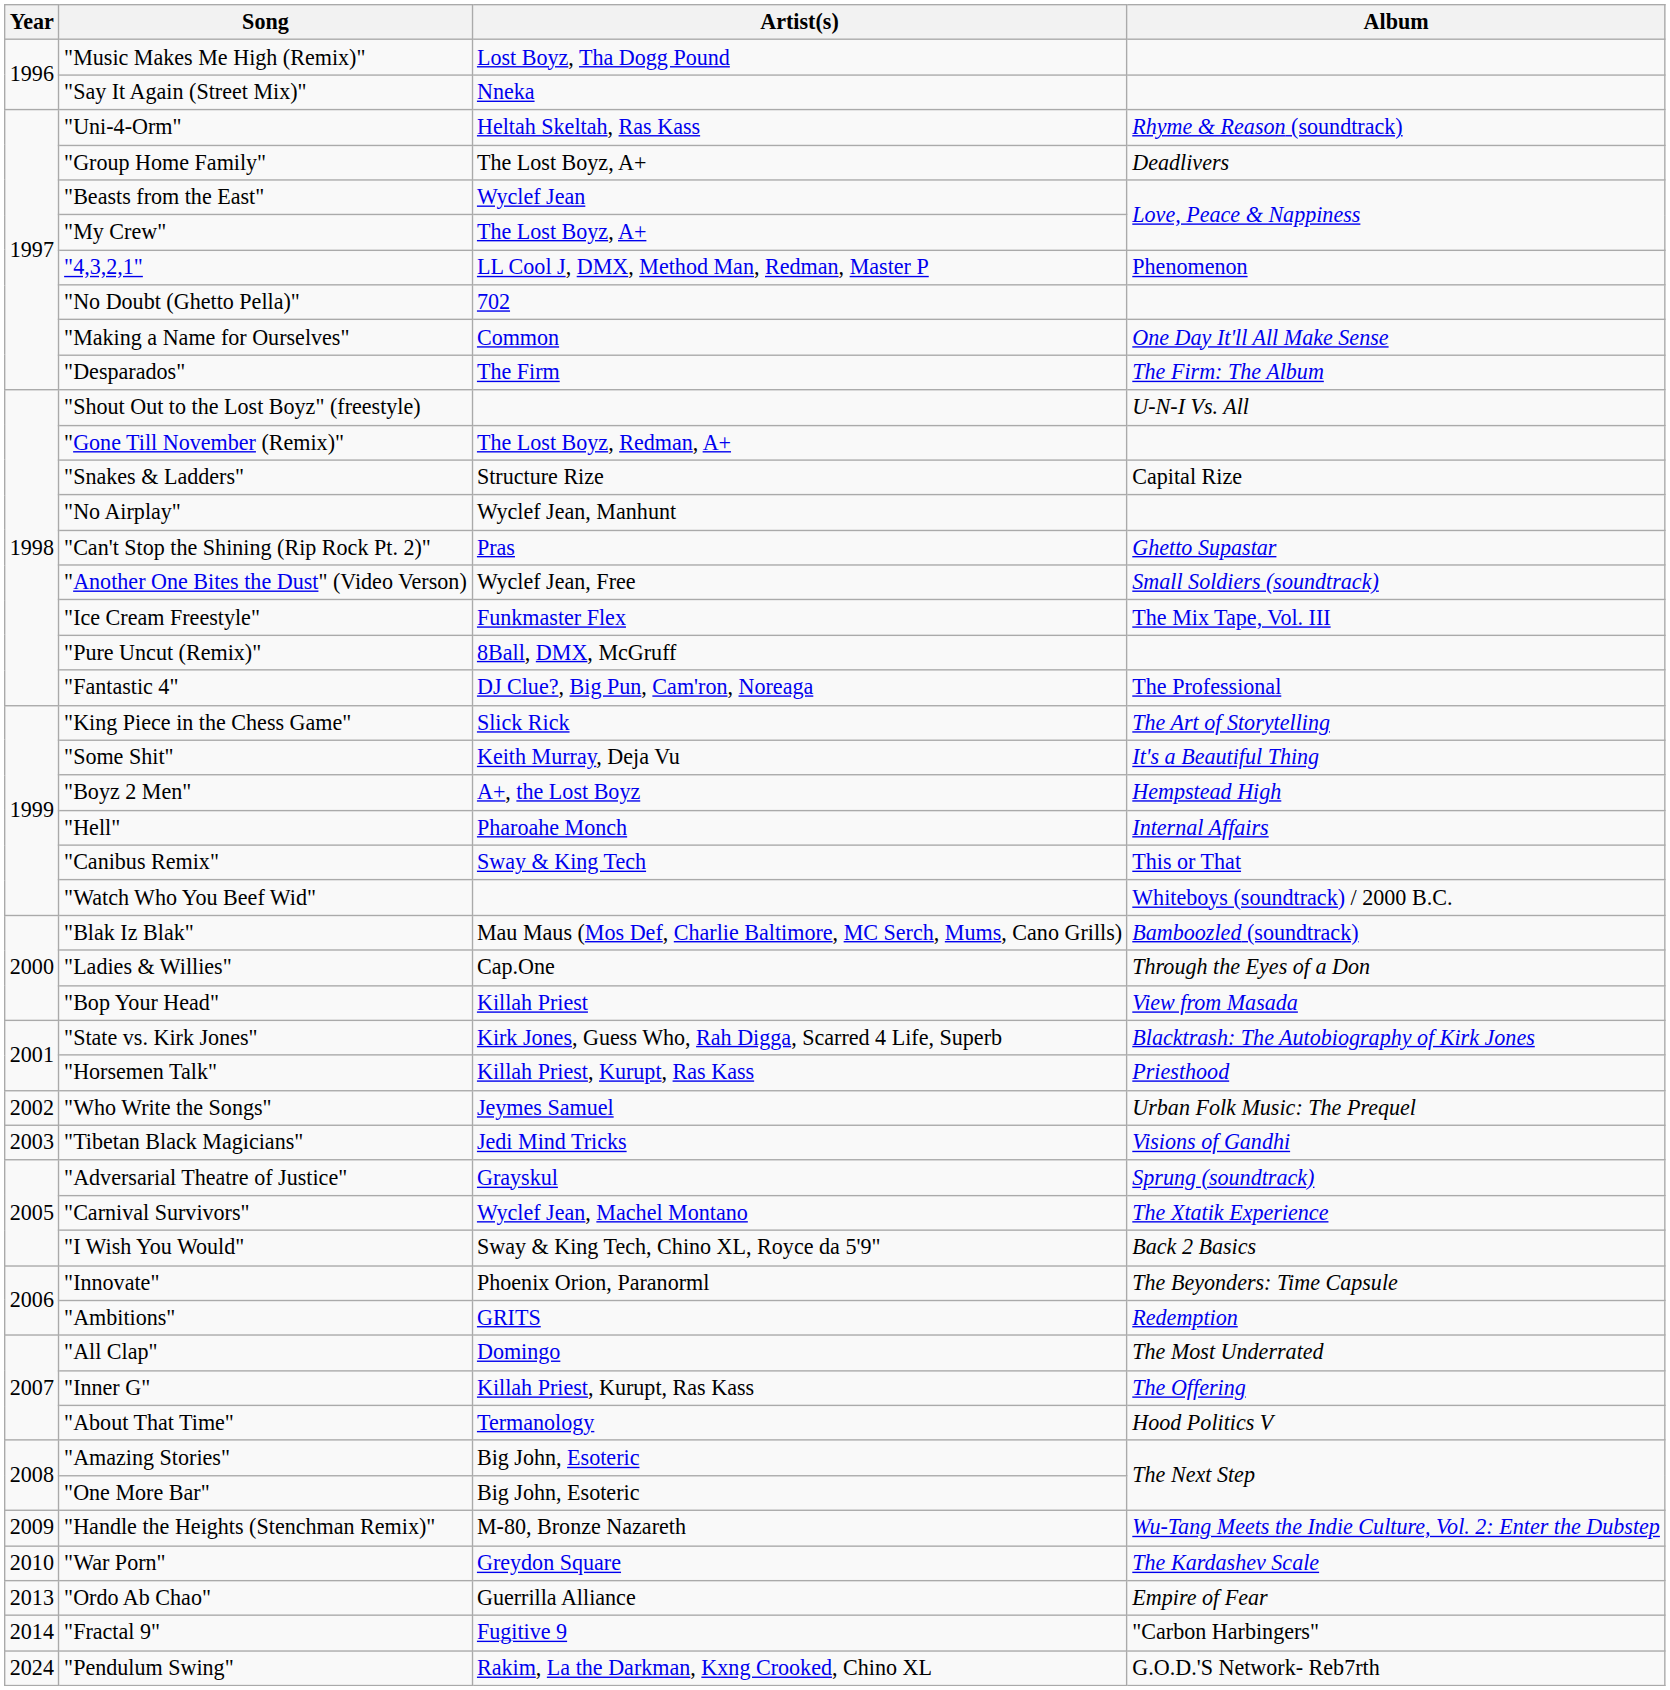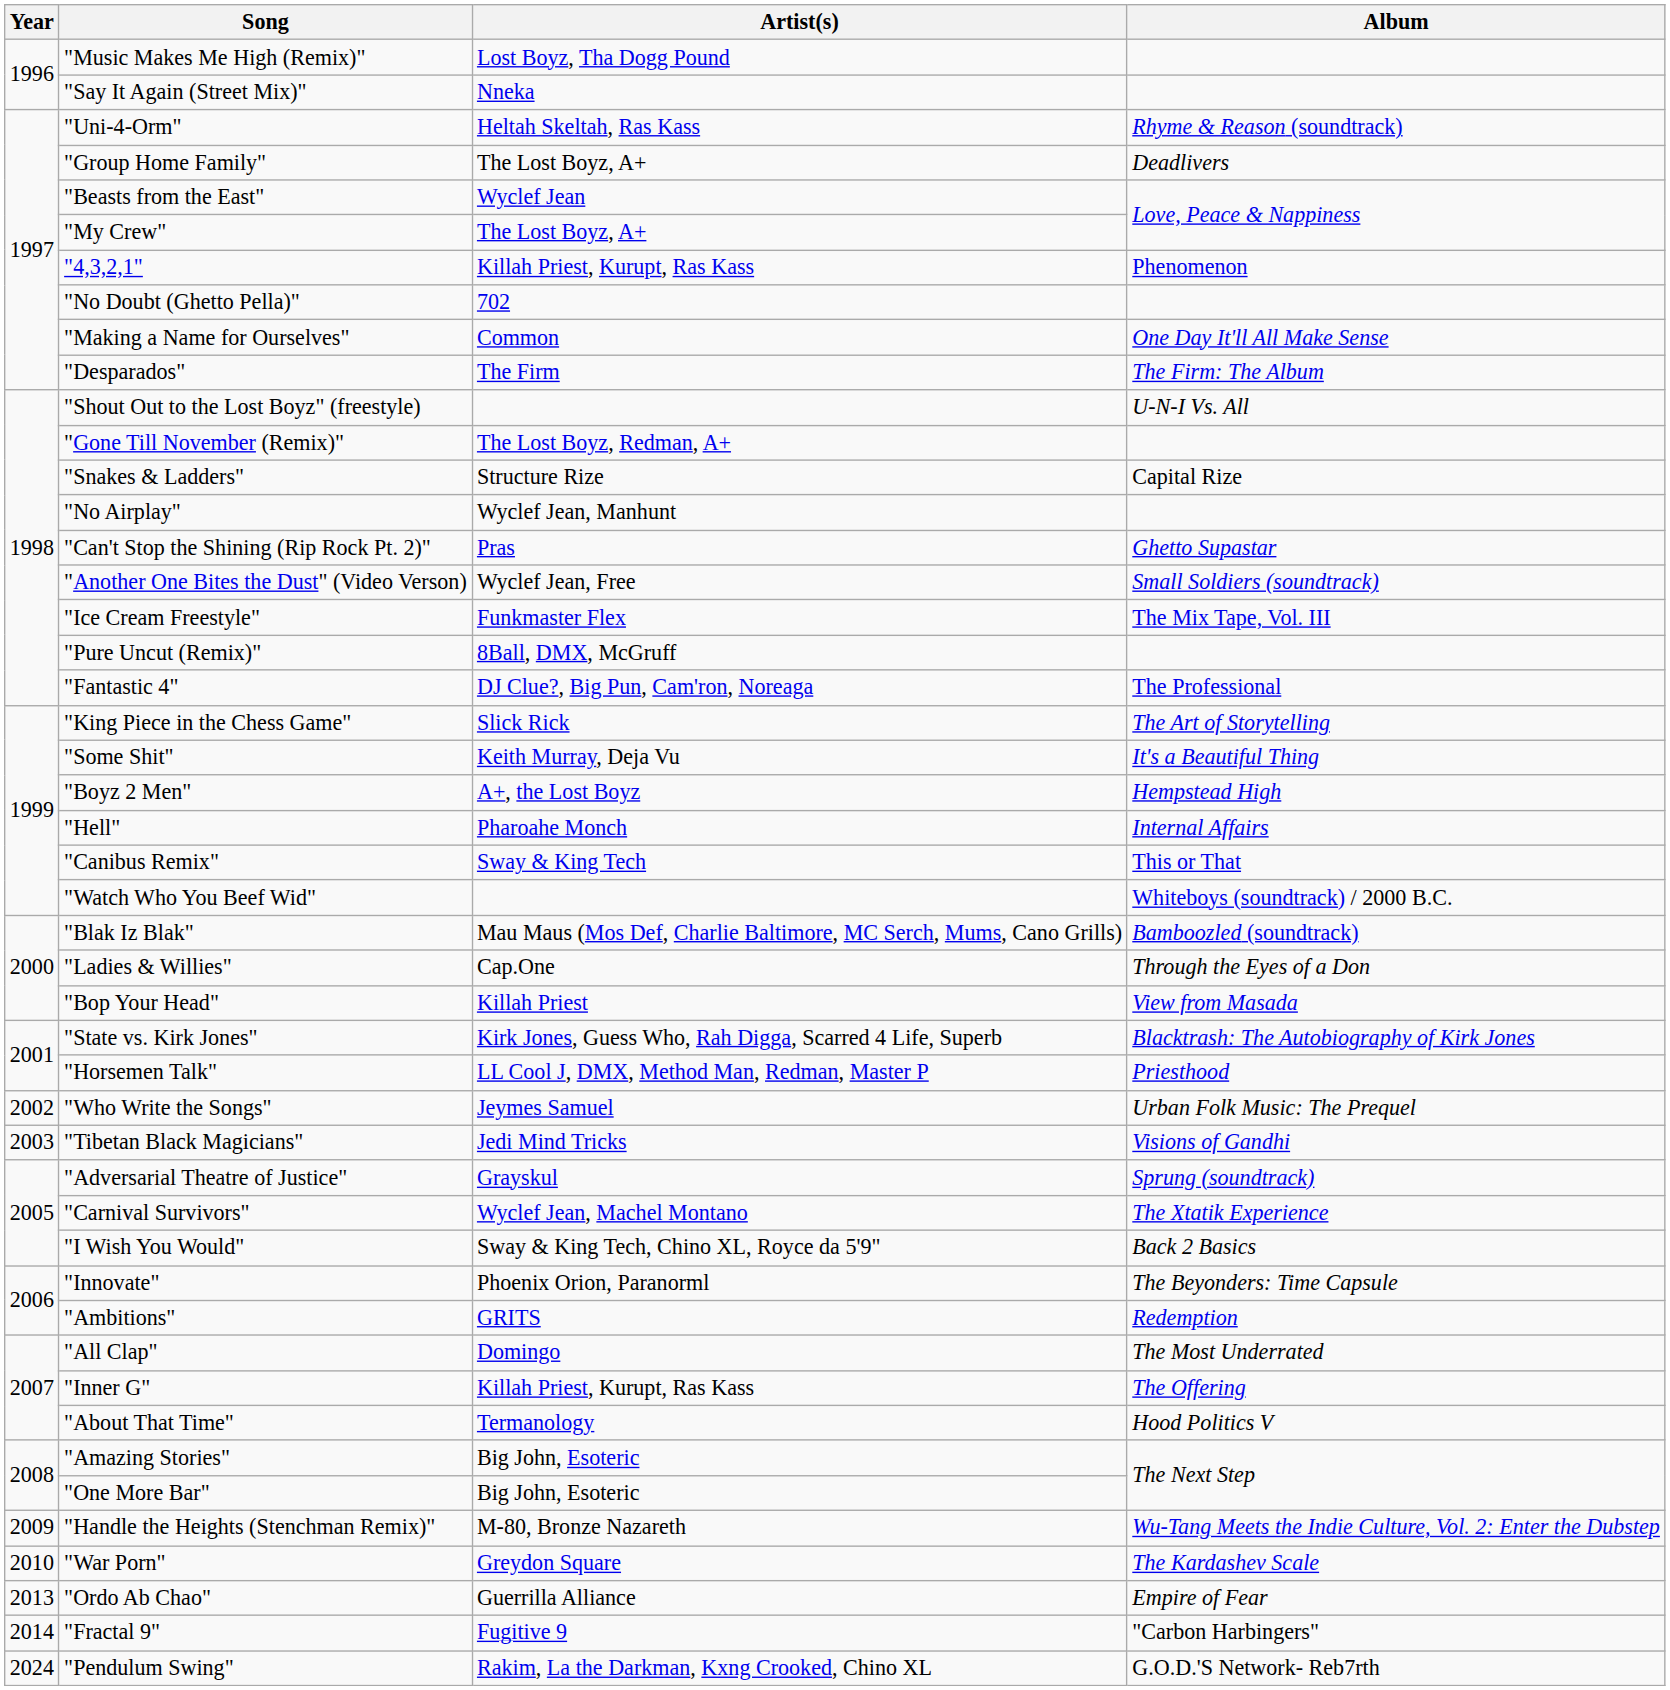"4,3,2,1" | Artist(s): LL Cool J, DMX, Method Man, Redman, Master P -> Killah Priest, Kurupt, Ras Kass
"Horsemen Talk" | Artist(s): Killah Priest, Kurupt, Ras Kass -> LL Cool J, DMX, Method Man, Redman, Master P
